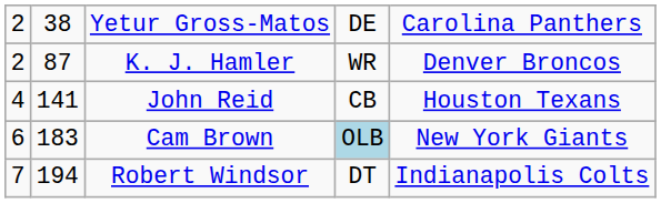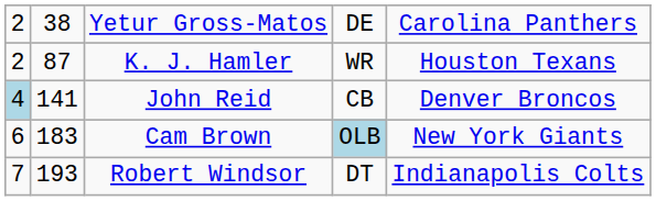K. J. Hamler | column 5: Denver Broncos -> Houston Texans
John Reid | column 1: no background -> lightblue background
John Reid | column 5: Houston Texans -> Denver Broncos
Robert Windsor | column 2: 194 -> 193
